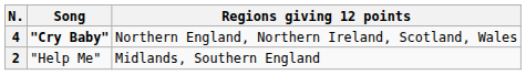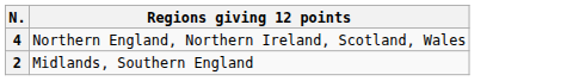- column: Song | "Cry Baby" | "Help Me"
